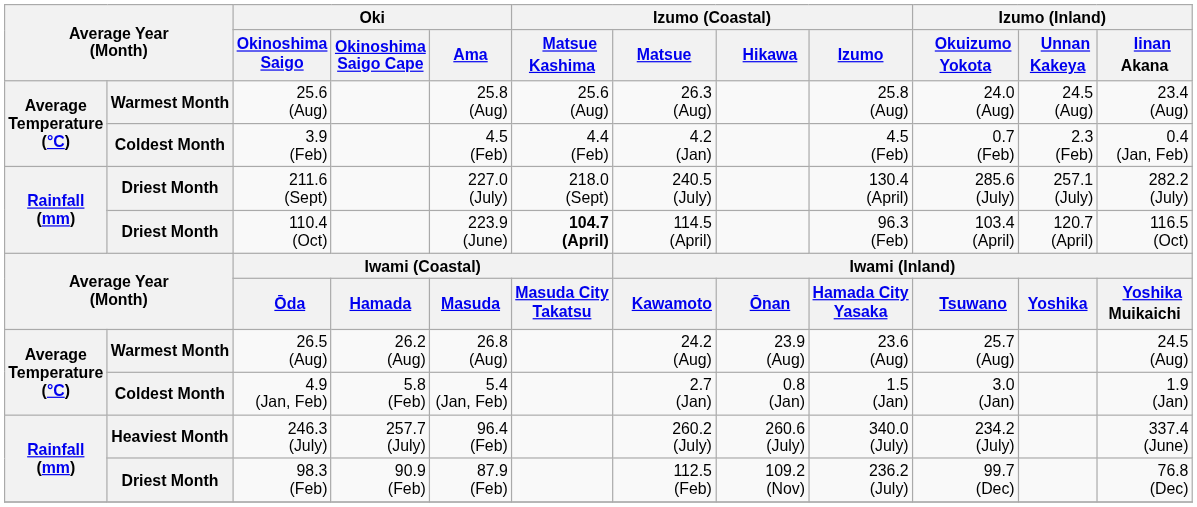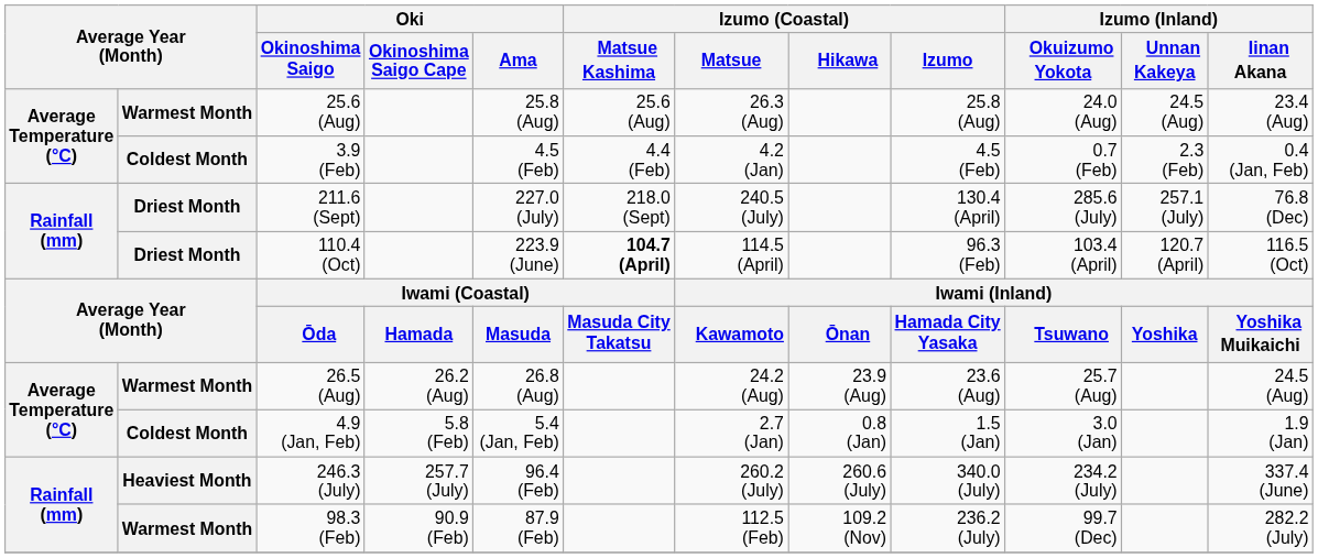211.6 (Sept) | Izumo (Inland) / Iinan Akana: 282.2 (July) -> 76.8 (Dec)
98.3 (Feb) | column 2: Driest Month -> Warmest Month
98.3 (Feb) | Izumo (Inland) / Iinan Akana: 76.8 (Dec) -> 282.2 (July)
